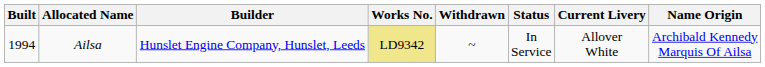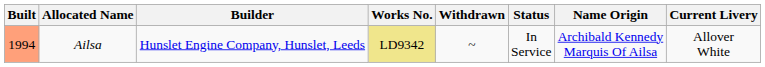columns swapped: Current Livery <-> Name Origin
Ailsa | Built: no background -> lightsalmon background
